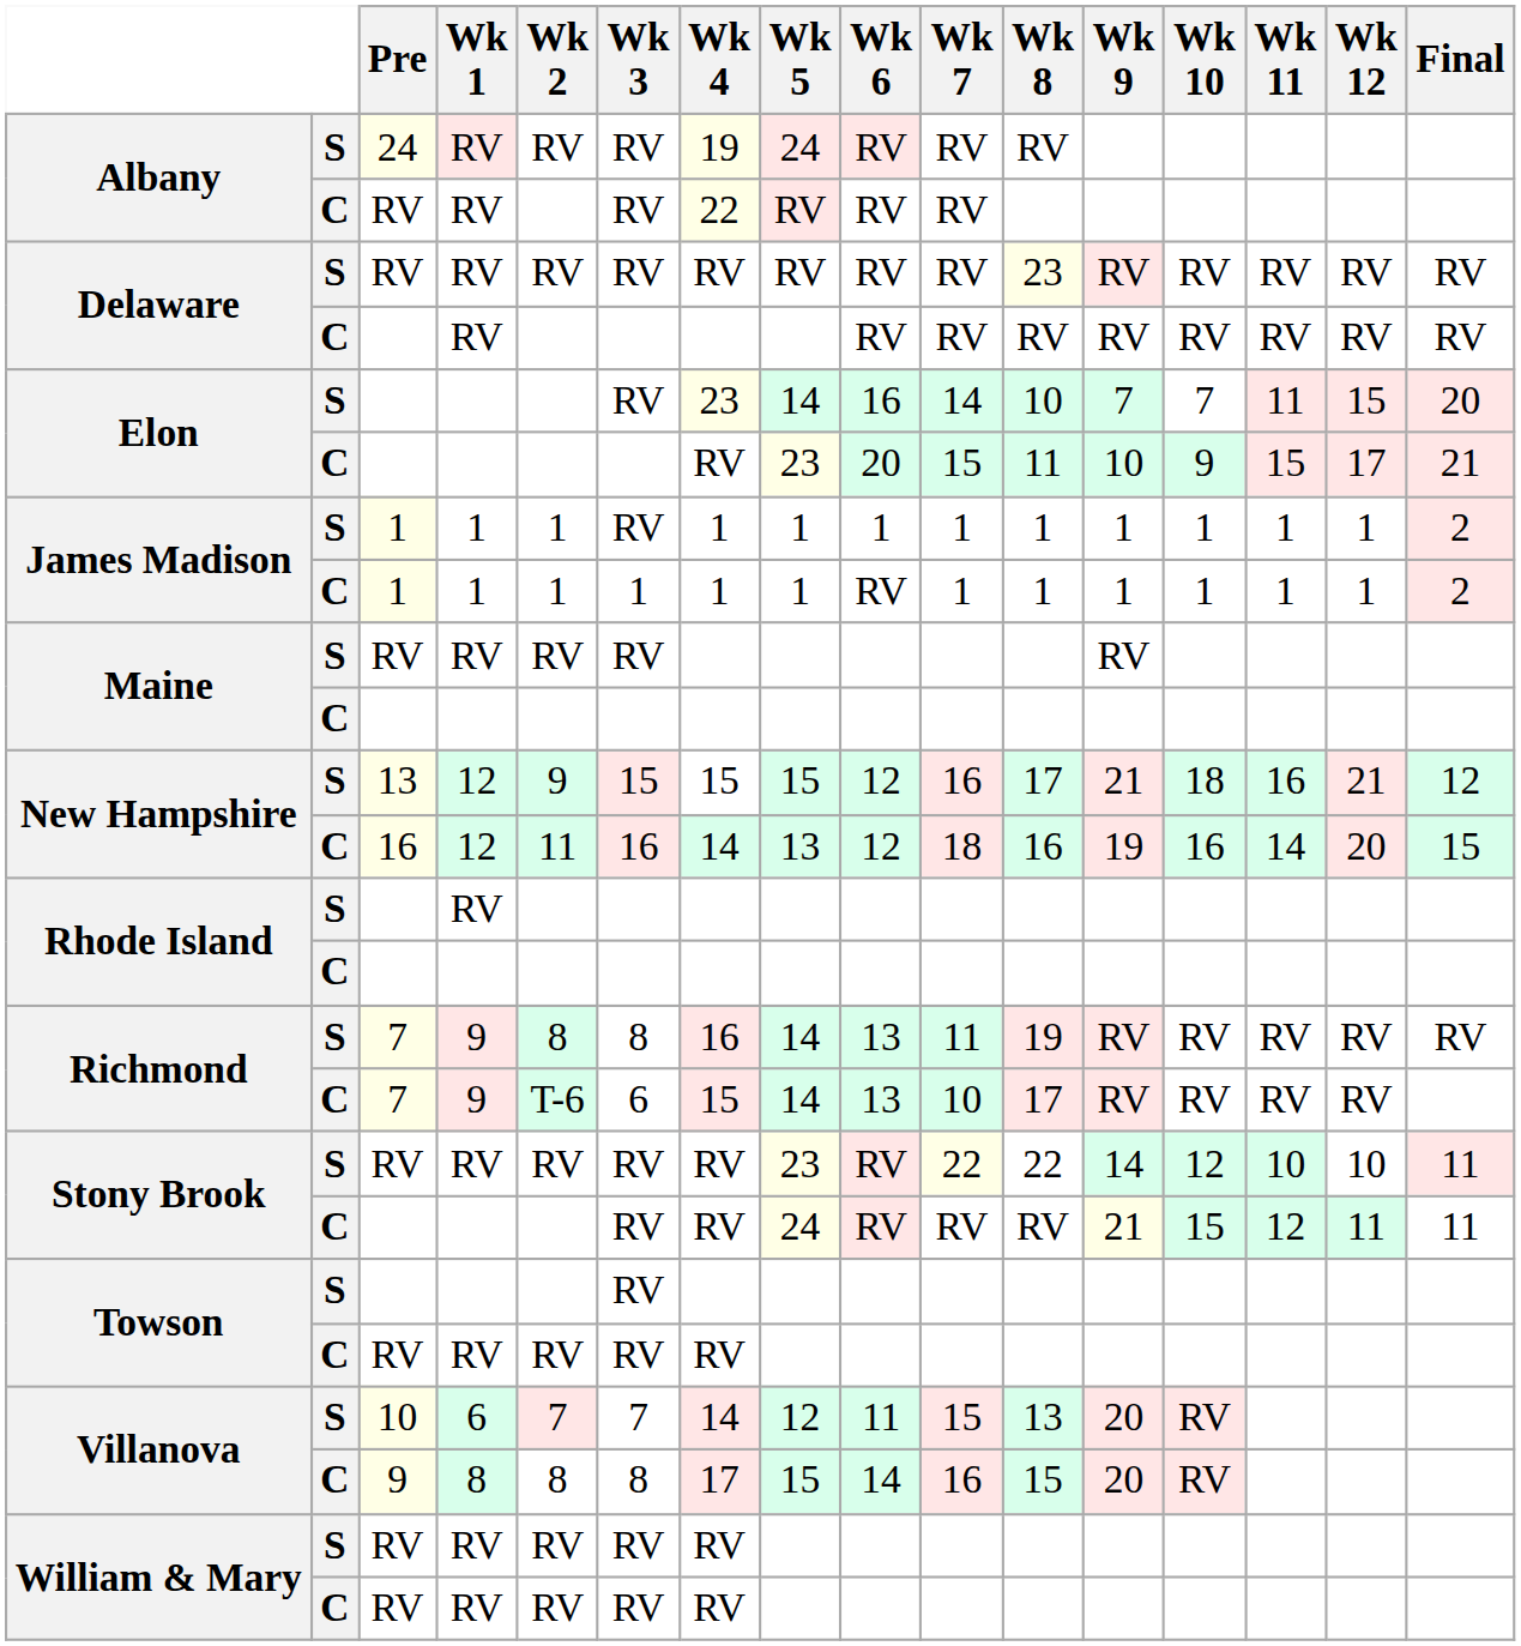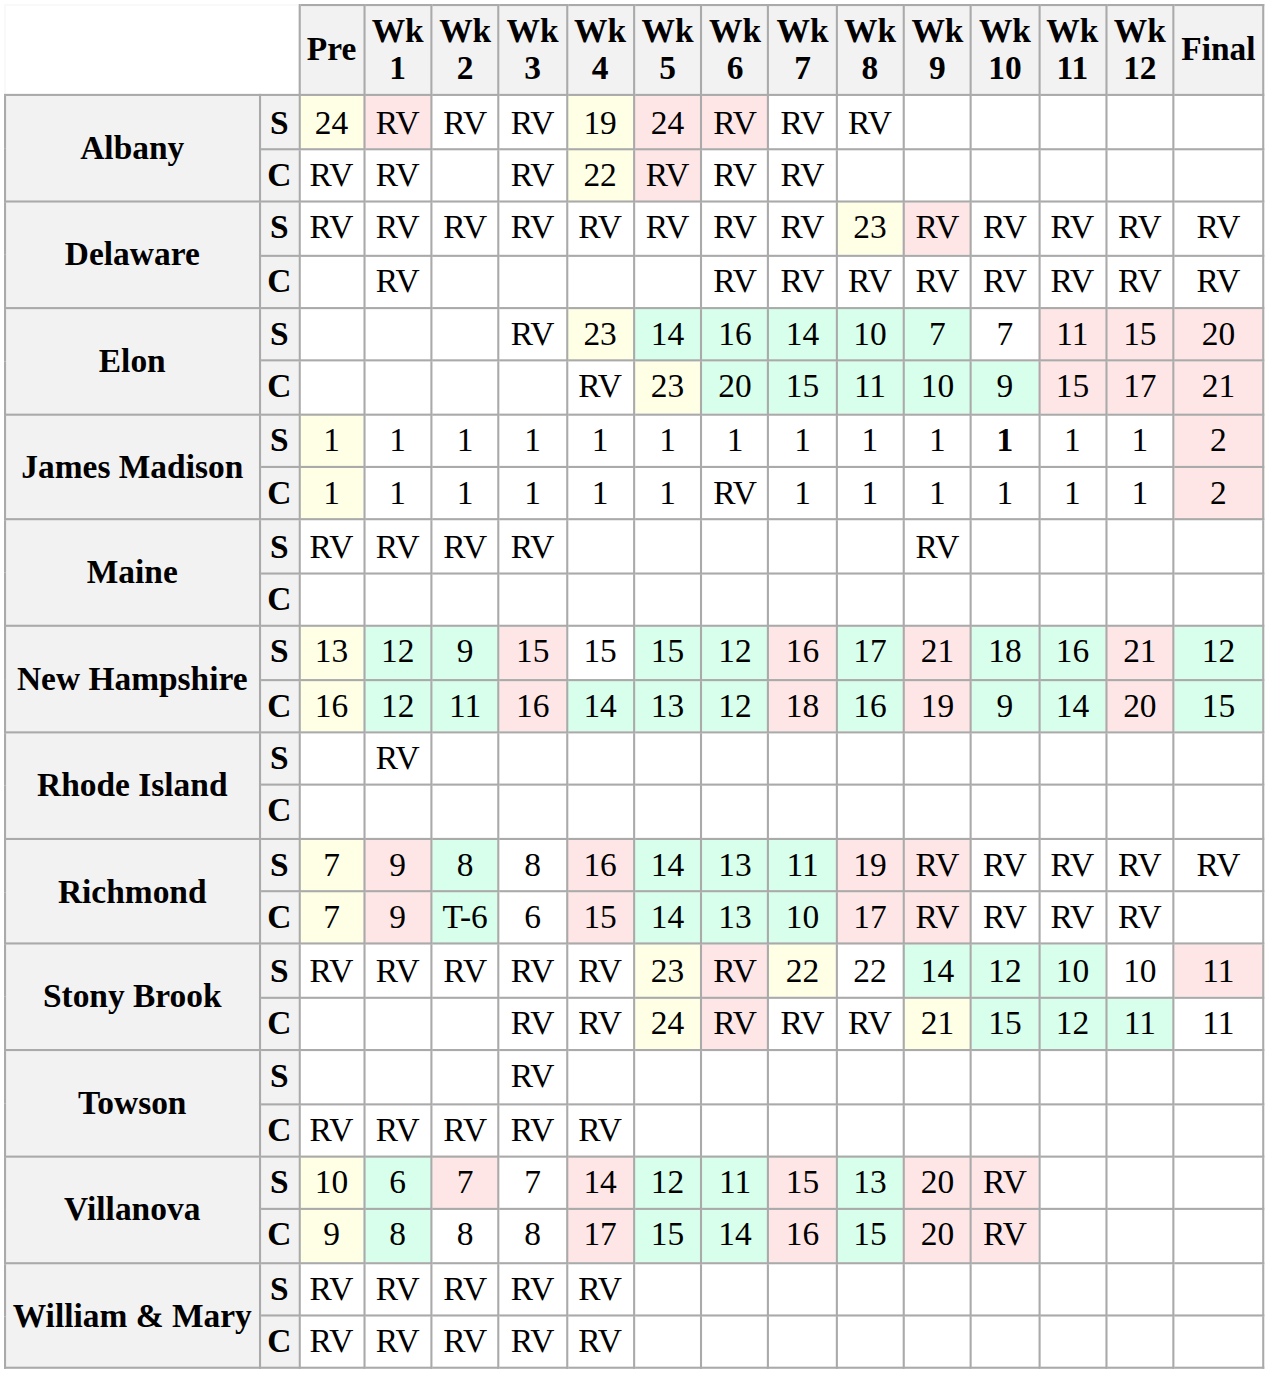James Madison / S | Wk 3: RV -> 1
James Madison / S | Wk 10: normal -> bold
New Hampshire / C | Wk 10: 16 -> 9
